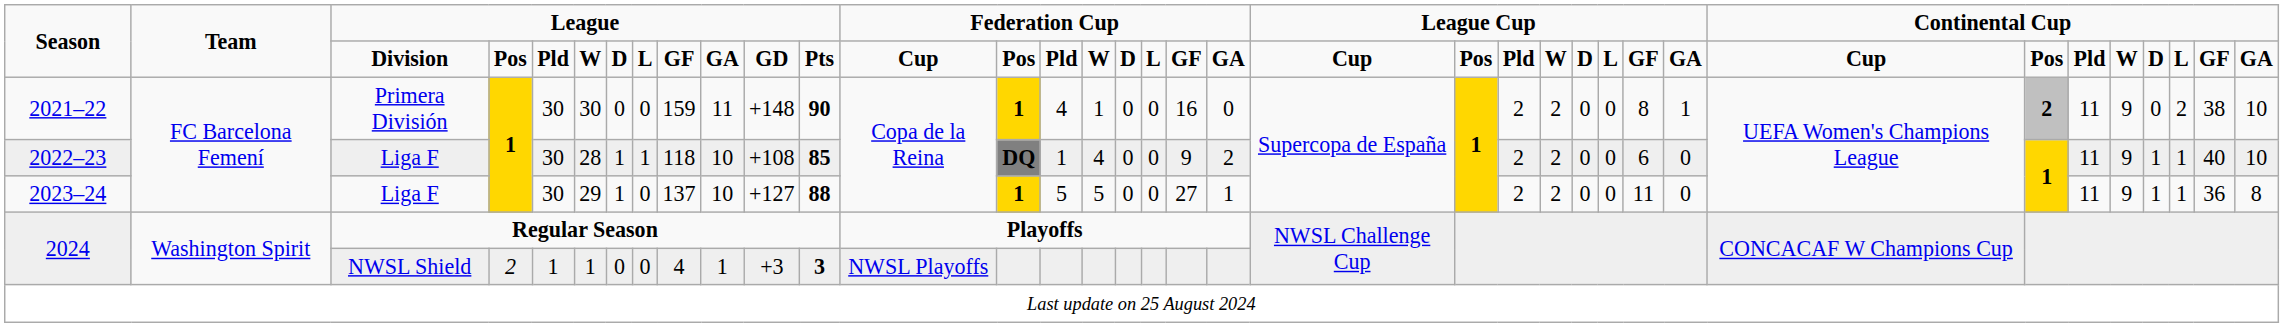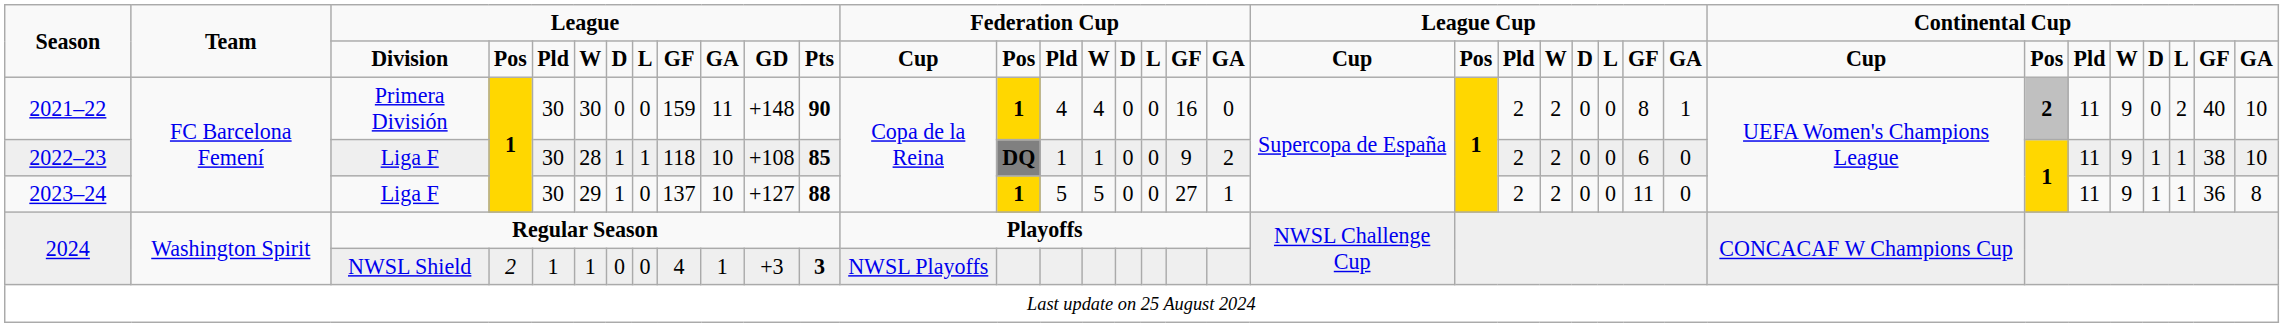2021–22 | column 16: 1 -> 4
2021–22 | column 35: 38 -> 40
2022–23 | column 16: 4 -> 1
2022–23 | column 35: 40 -> 38
